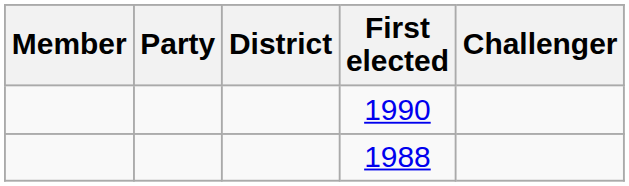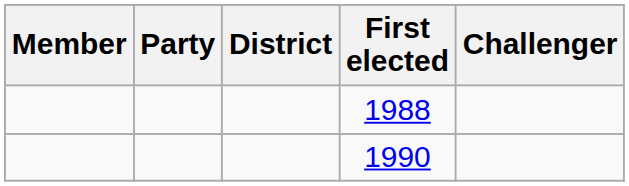rows swapped: 1990 <-> 1988
